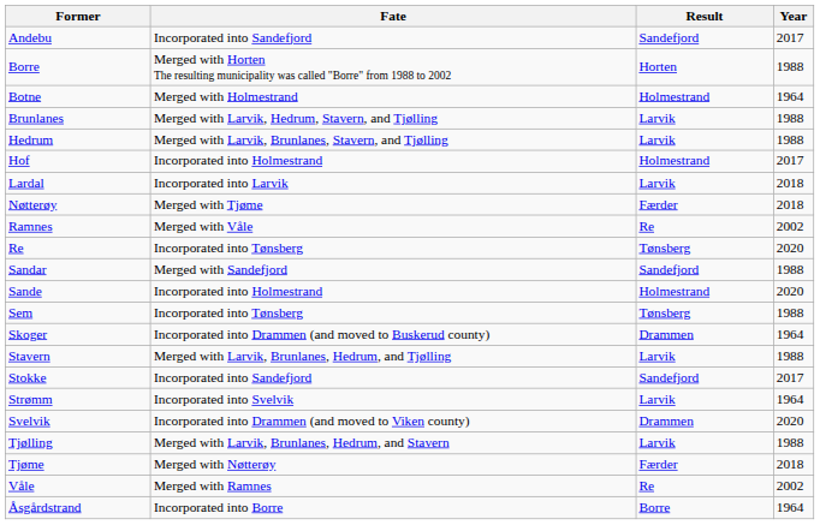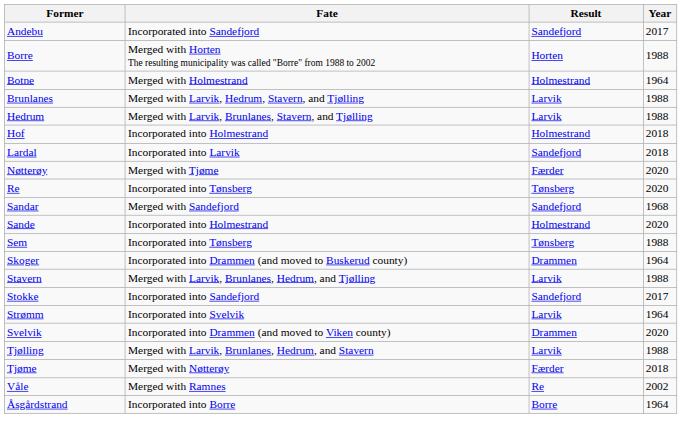Hof | Year: 2017 -> 2018
Lardal | Result: Larvik -> Sandefjord
Nøtterøy | Year: 2018 -> 2020
- row: Ramnes | Merged with Våle | Re | 2002
Sandar | Year: 1988 -> 1968
